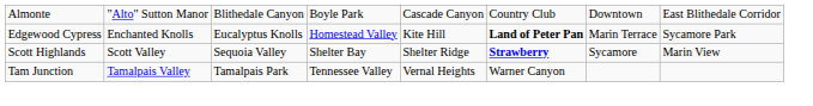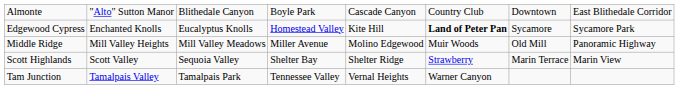Edgewood Cypress | column 7: Marin Terrace -> Sycamore
+ row: Middle Ridge | Mill Valley Heights | Mill Valley Meadows | Miller Avenue | Molino Edgewood | Muir Woods | Old Mill | Panoramic Highway
Scott Highlands | column 6: bold -> normal
Scott Highlands | column 7: Sycamore -> Marin Terrace
